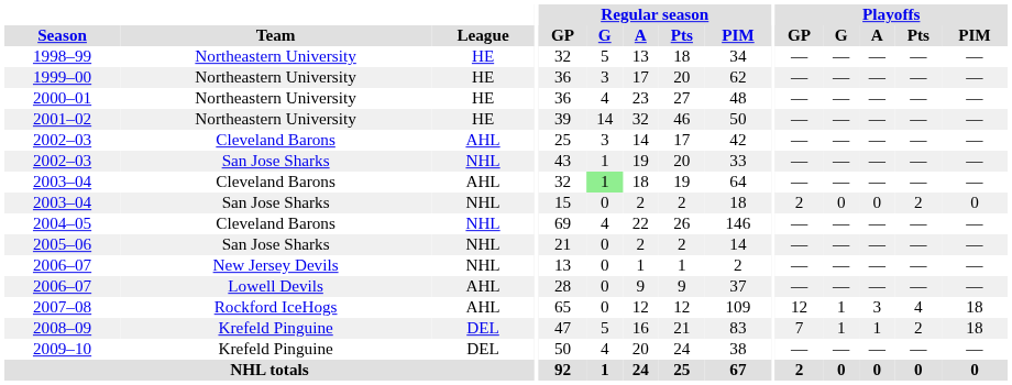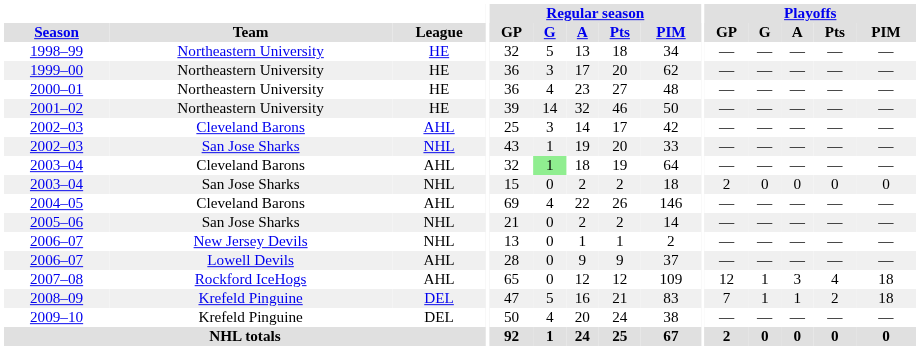2003–04 / San Jose Sharks | Playoffs / Pts: 2 -> 0
2004–05 | League: NHL -> AHL
